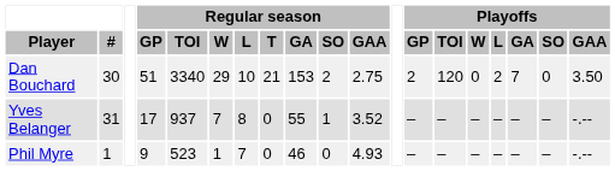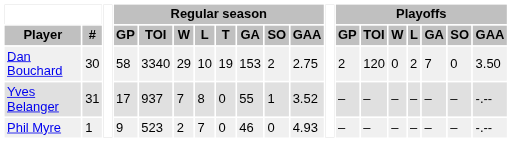Dan Bouchard | Regular season / GP: 51 -> 58
Dan Bouchard | Regular season / T: 21 -> 19
Phil Myre | Regular season / W: 1 -> 2
